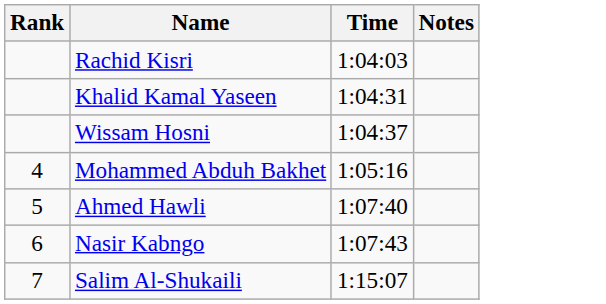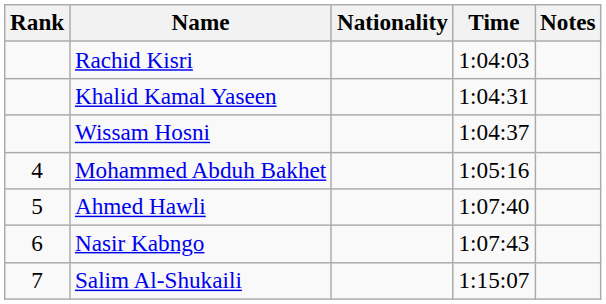+ column: Nationality
